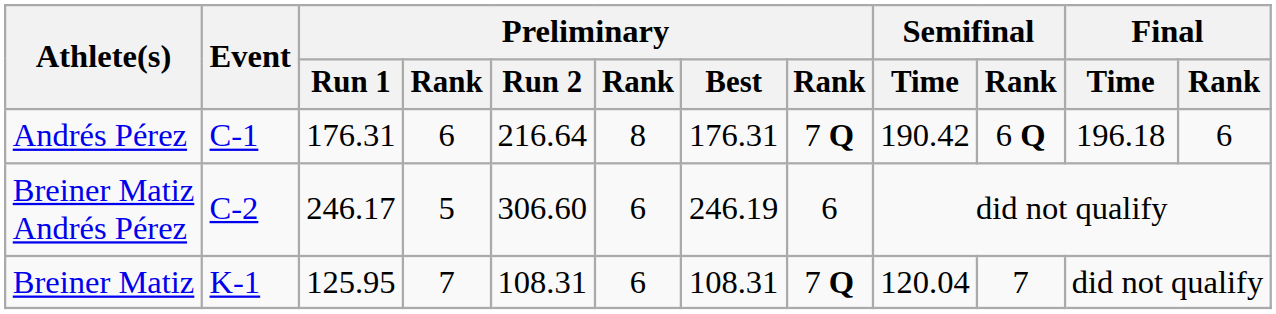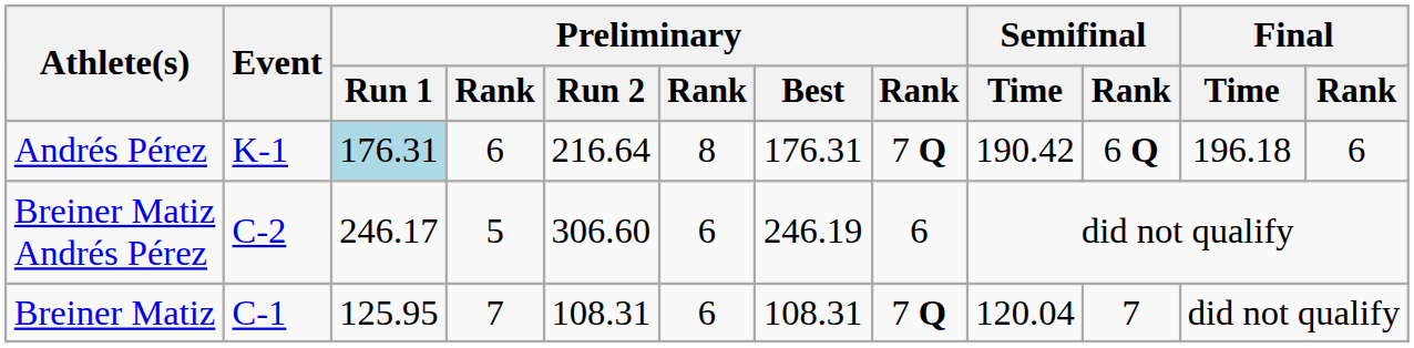Andrés Pérez | Event: C-1 -> K-1
Andrés Pérez | Preliminary / Run 1: no background -> lightblue background
Breiner Matiz | Event: K-1 -> C-1
